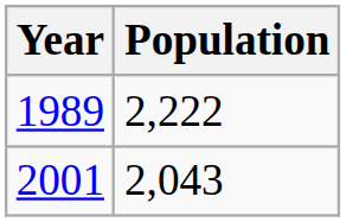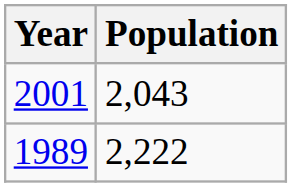rows swapped: 1989 <-> 2001
